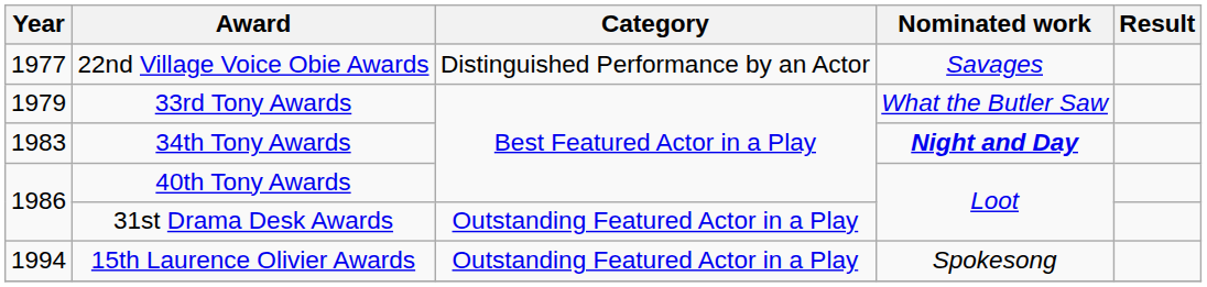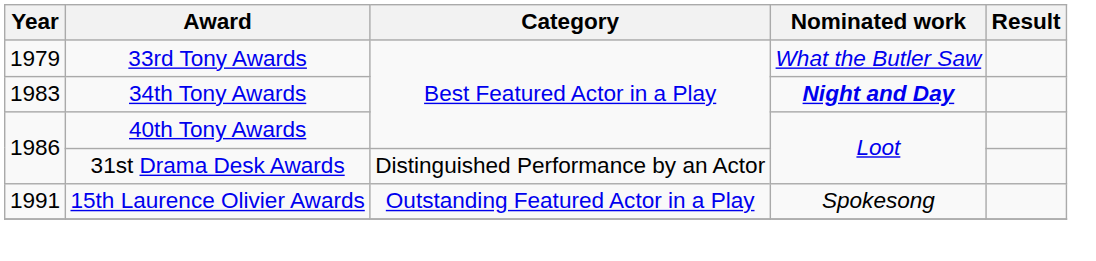- row: 1977 | 22nd Village Voice Obie Awards | Distinguished Performance by an Actor | Savages
31st Drama Desk Awards | Category: Outstanding Featured Actor in a Play -> Distinguished Performance by an Actor
15th Laurence Olivier Awards | Year: 1994 -> 1991
